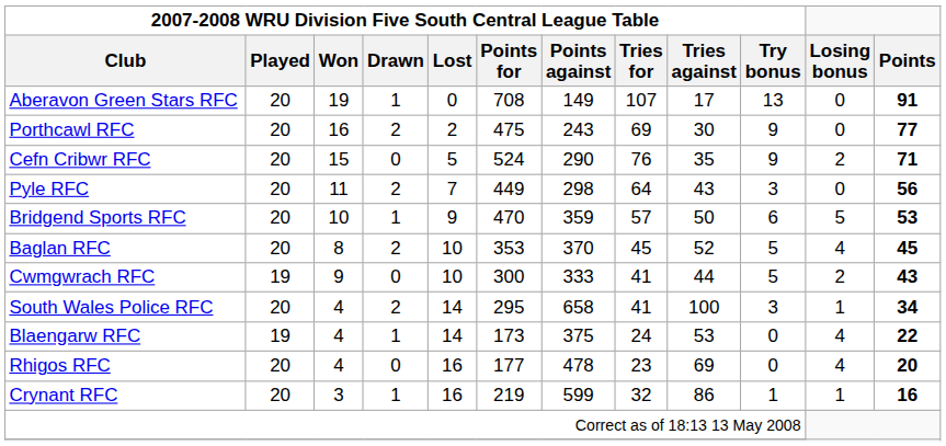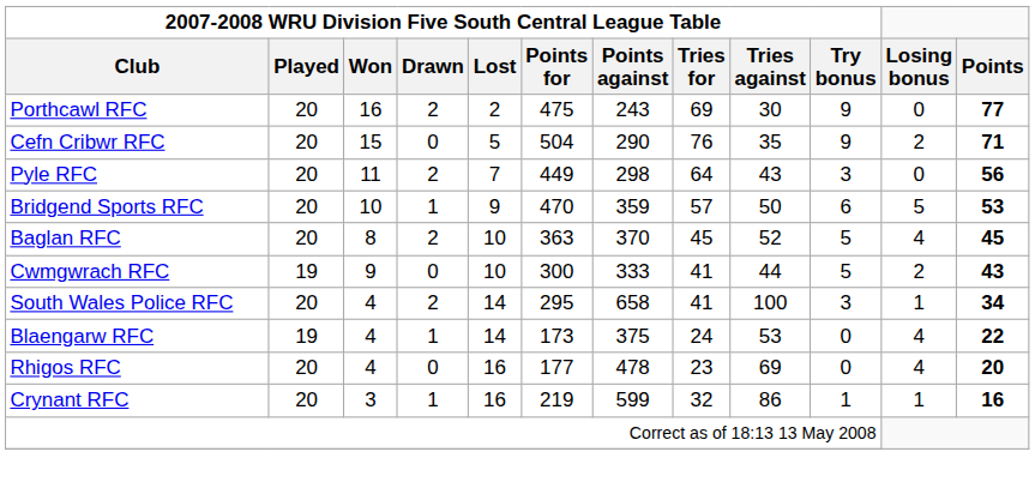- row: Aberavon Green Stars RFC | 20 | 19 | 1 | 0 | 708 | 149 | 107 | 17 | 13 | 0 | 91
Cefn Cribwr RFC | column 6: 524 -> 504
Baglan RFC | column 6: 353 -> 363
